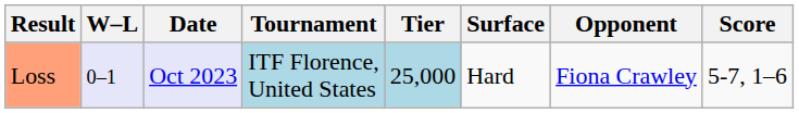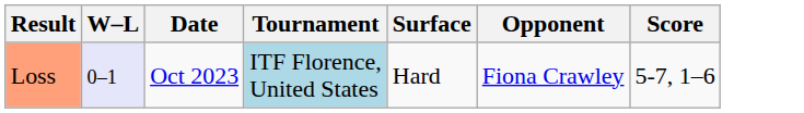- column: Tier | 25,000
Loss | Date: lavender background -> no background
